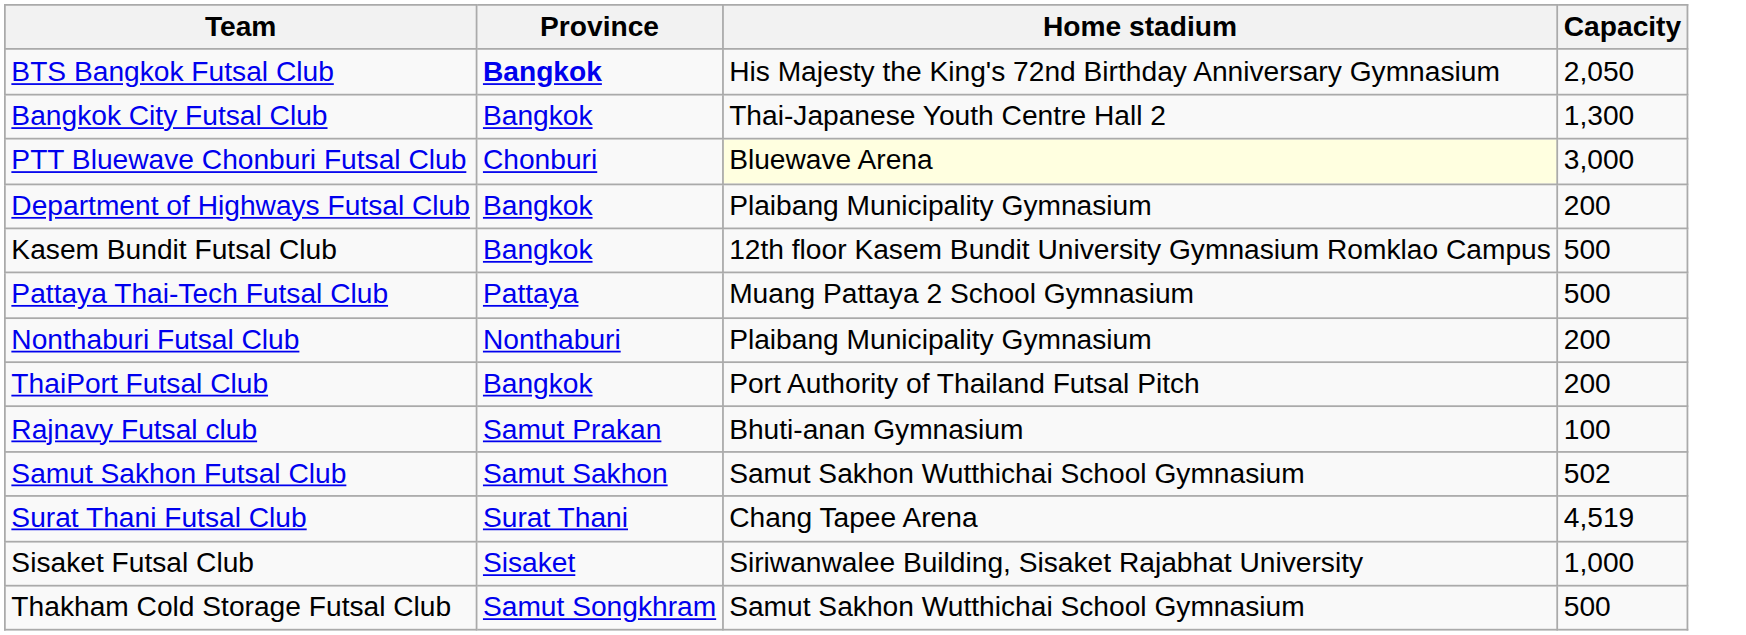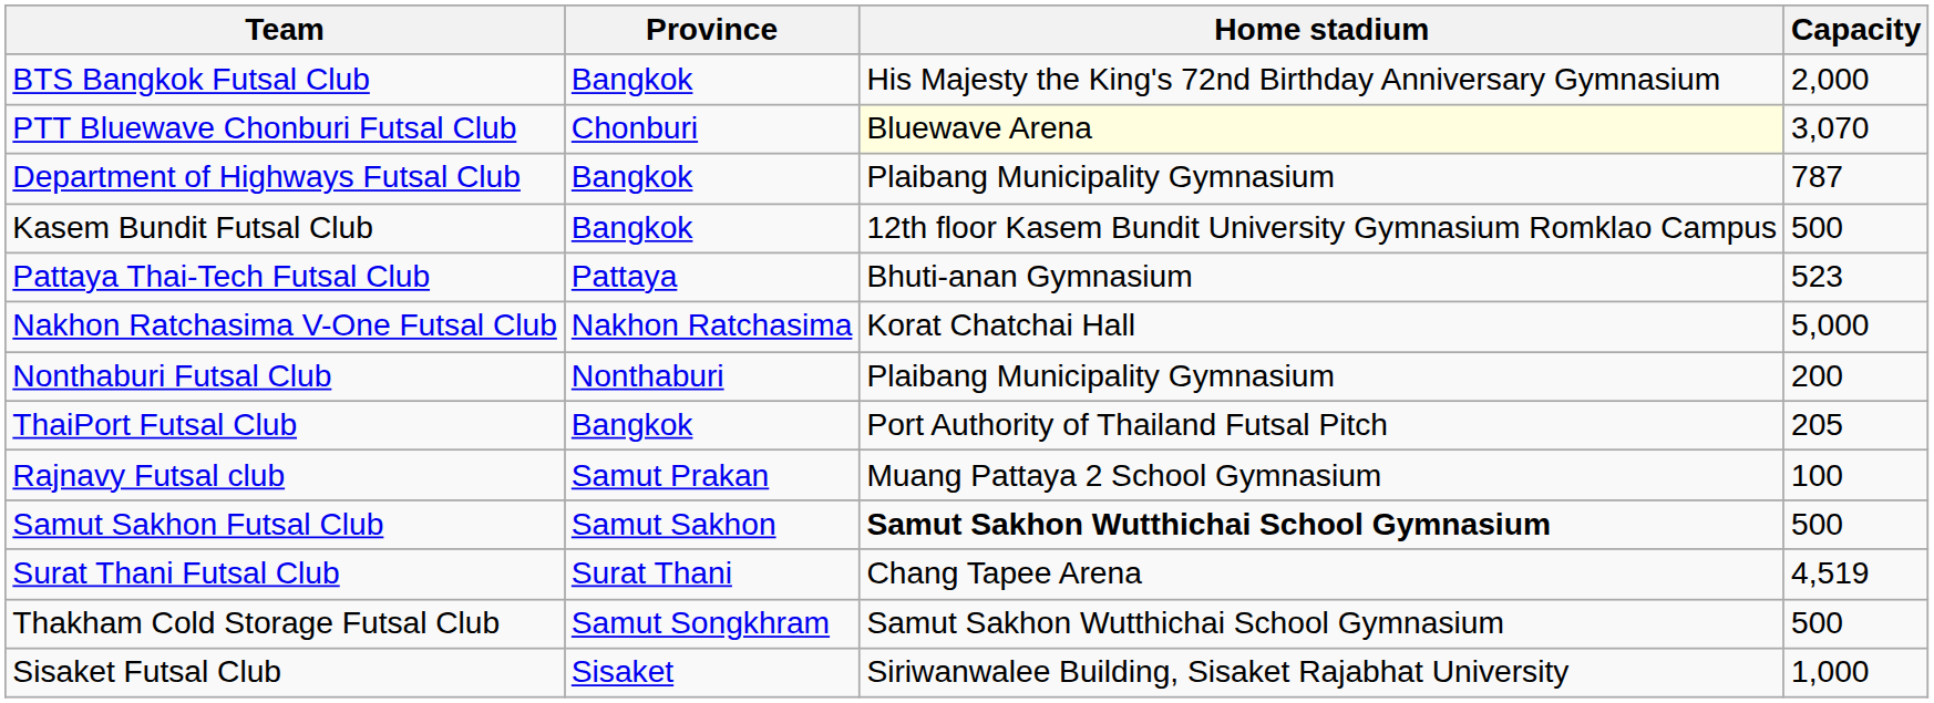BTS Bangkok Futsal Club | Province: bold -> normal
BTS Bangkok Futsal Club | Capacity: 2,050 -> 2,000
- row: Bangkok City Futsal Club | Bangkok | Thai-Japanese Youth Centre Hall 2 | 1,300
PTT Bluewave Chonburi Futsal Club | Capacity: 3,000 -> 3,070
Department of Highways Futsal Club | Capacity: 200 -> 787
Pattaya Thai-Tech Futsal Club | Home stadium: Muang Pattaya 2 School Gymnasium -> Bhuti-anan Gymnasium
Pattaya Thai-Tech Futsal Club | Capacity: 500 -> 523
+ row: Nakhon Ratchasima V-One Futsal Club | Nakhon Ratchasima | Korat Chatchai Hall | 5,000
ThaiPort Futsal Club | Capacity: 200 -> 205
Rajnavy Futsal club | Home stadium: Bhuti-anan Gymnasium -> Muang Pattaya 2 School Gymnasium
Samut Sakhon Futsal Club | Home stadium: normal -> bold
Samut Sakhon Futsal Club | Capacity: 502 -> 500
rows swapped: Sisaket Futsal Club <-> Thakham Cold Storage Futsal Club
